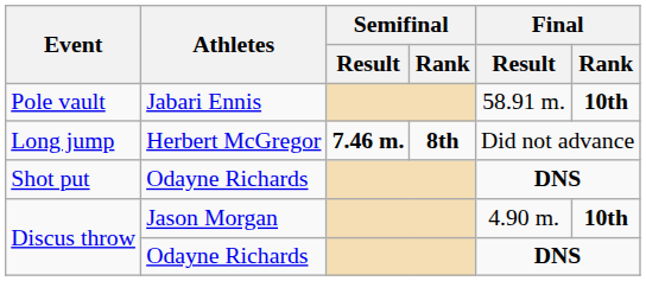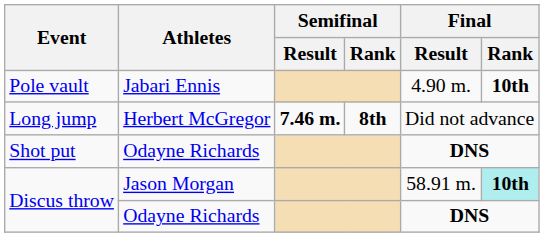Pole vault | Final / Result: 58.91 m. -> 4.90 m.
Discus throw / Jason Morgan | Final / Result: 4.90 m. -> 58.91 m.
Discus throw / Jason Morgan | Final / Rank: no background -> paleturquoise background
